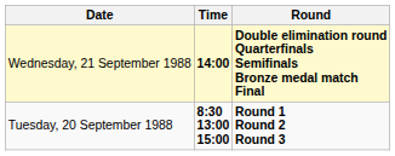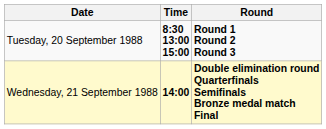rows swapped: Tuesday, 20 September 1988 <-> Wednesday, 21 September 1988
